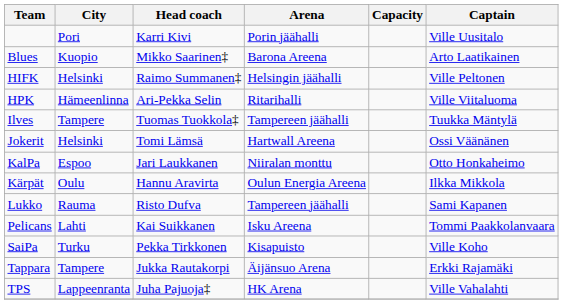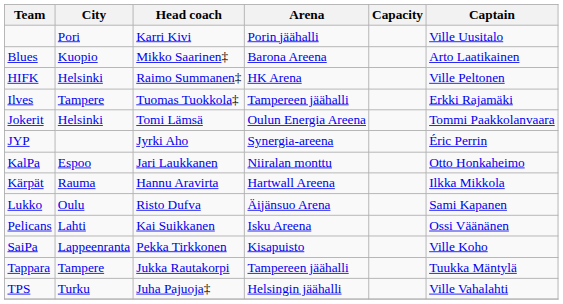HIFK | Arena: Helsingin jäähalli -> HK Arena
- row: HPK | Hämeenlinna | Ari-Pekka Selin | Ritarihalli | Ville Viitaluoma
Ilves | Captain: Tuukka Mäntylä -> Erkki Rajamäki
Jokerit | Arena: Hartwall Areena -> Oulun Energia Areena
Jokerit | Captain: Ossi Väänänen -> Tommi Paakkolanvaara
+ row: JYP | Jyrki Aho | Synergia-areena | Éric Perrin
Kärpät | City: Oulu -> Rauma
Kärpät | Arena: Oulun Energia Areena -> Hartwall Areena
Lukko | City: Rauma -> Oulu
Lukko | Arena: Tampereen jäähalli -> Äijänsuo Arena
Pelicans | Captain: Tommi Paakkolanvaara -> Ossi Väänänen
SaiPa | City: Turku -> Lappeenranta
Tappara | Arena: Äijänsuo Arena -> Tampereen jäähalli
Tappara | Captain: Erkki Rajamäki -> Tuukka Mäntylä
TPS | City: Lappeenranta -> Turku
TPS | Arena: HK Arena -> Helsingin jäähalli
